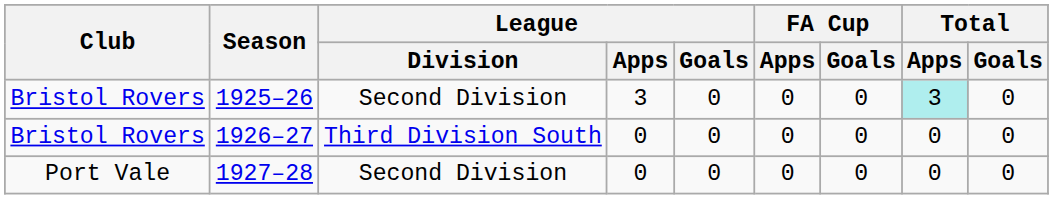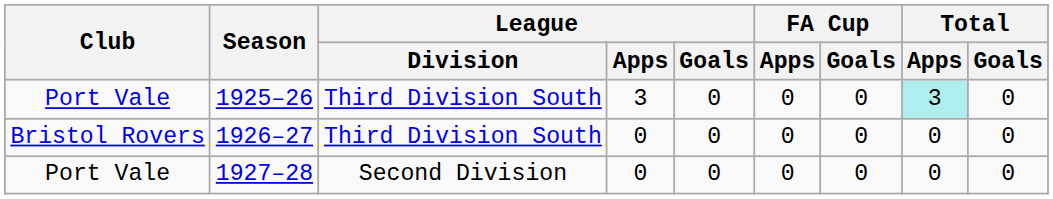1925–26 | Club: Bristol Rovers -> Port Vale
1925–26 | League / Division: Second Division -> Third Division South
